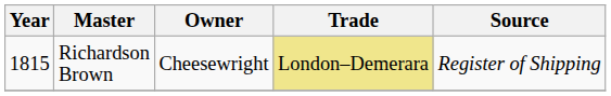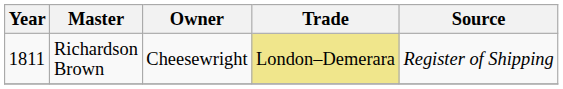Richardson Brown | Year: 1815 -> 1811
